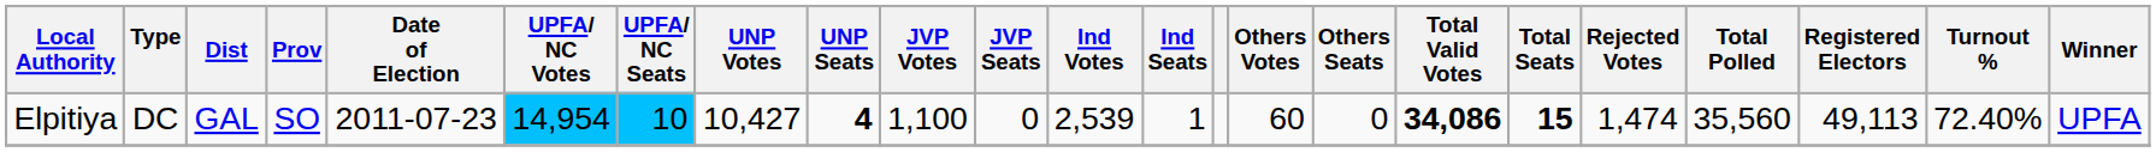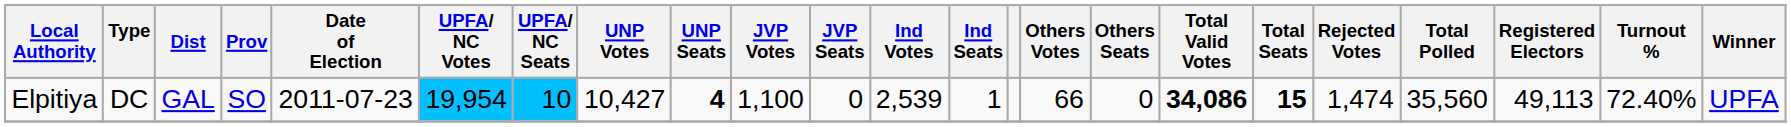Elpitiya | UPFA/ NC Votes: 14,954 -> 19,954
Elpitiya | Others Votes: 60 -> 66
